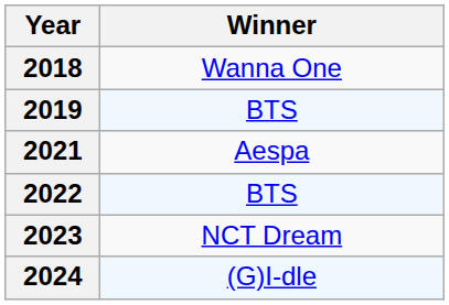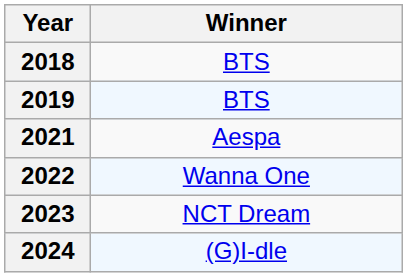2018 | Winner: Wanna One -> BTS
2022 | Winner: BTS -> Wanna One
